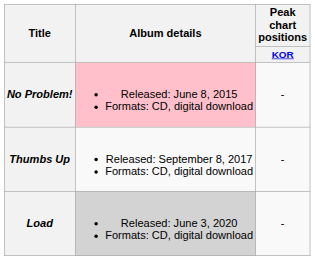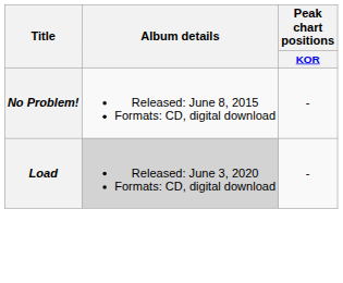No Problem! | Album details: pink background -> no background
- row: Thumbs Up | Released: September 8, 2017 Formats: CD, digital download | -
